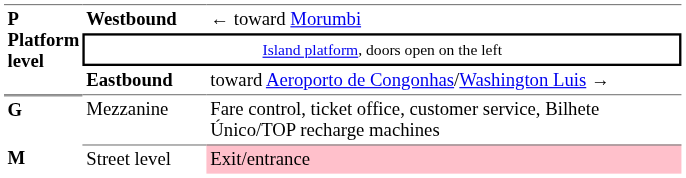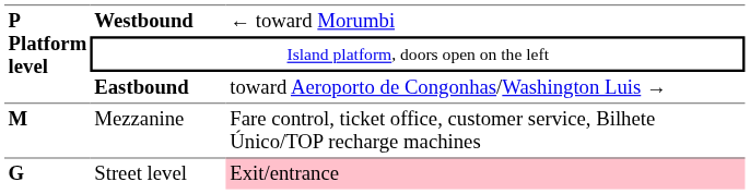Mezzanine | P Platform level: G -> M
Street level | P Platform level: M -> G
